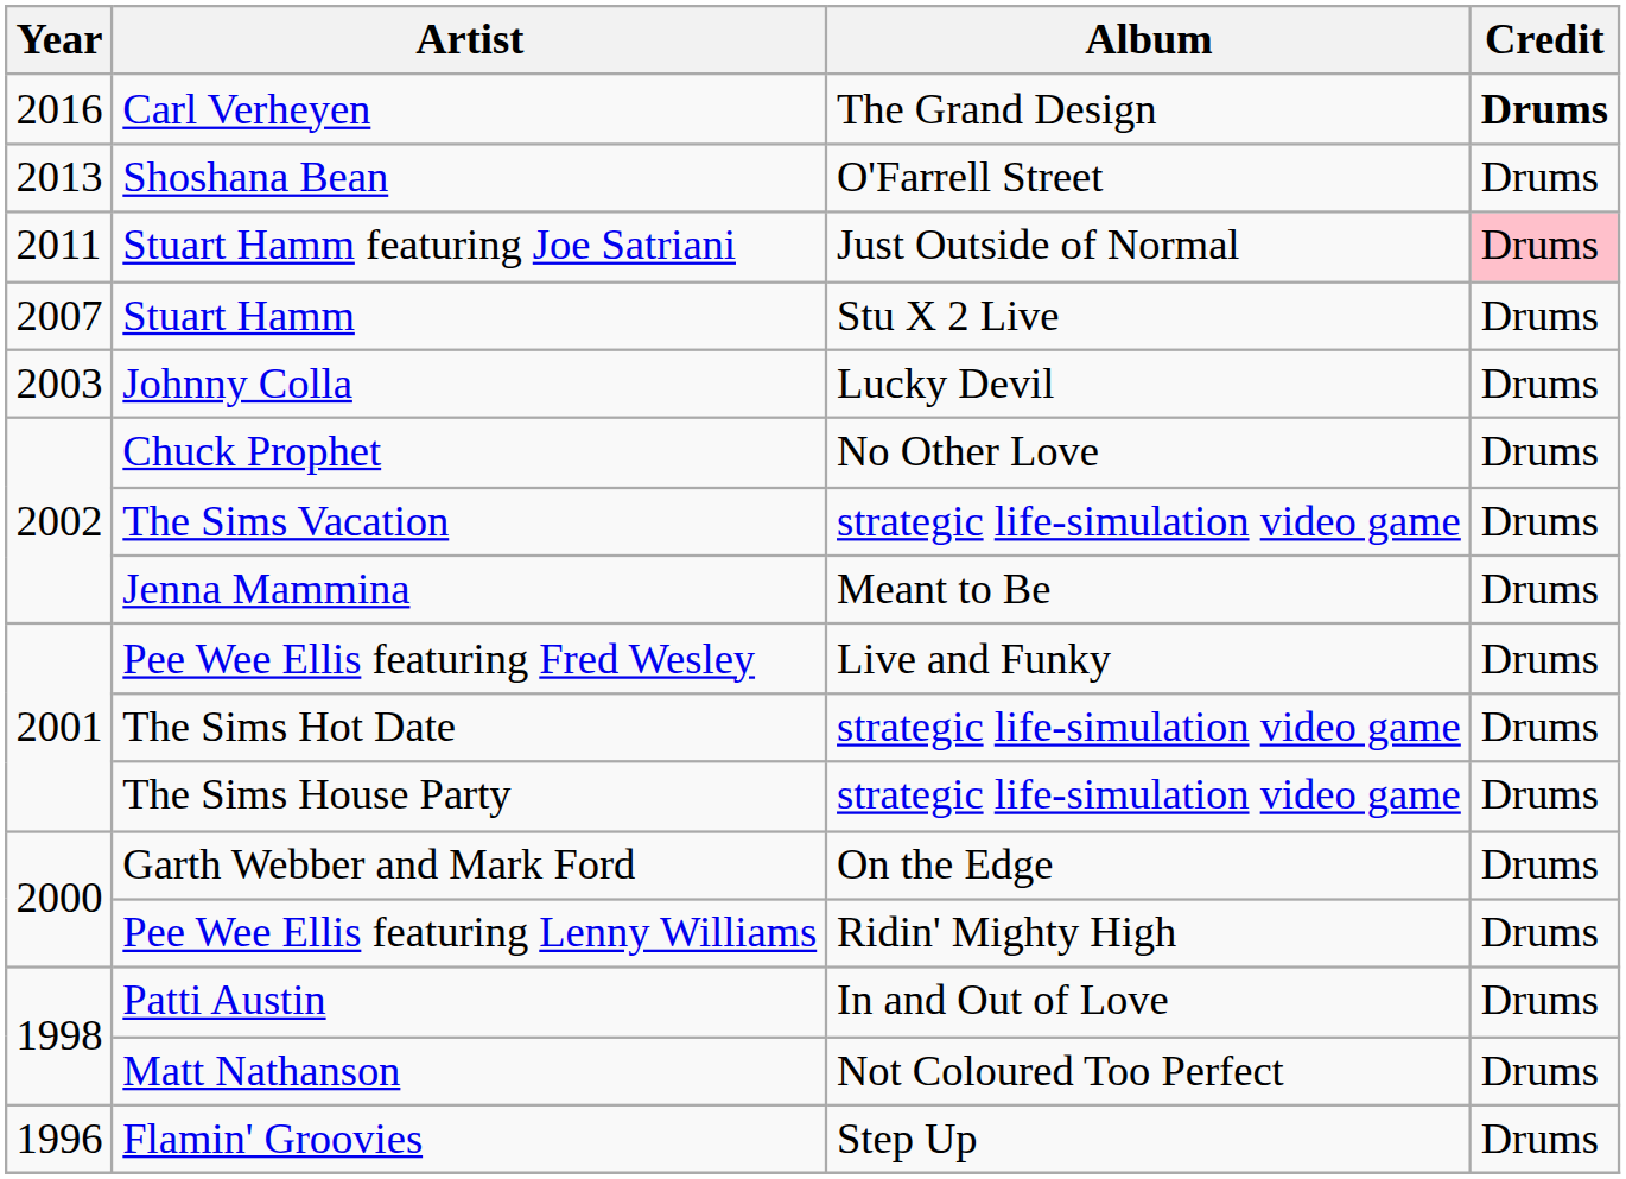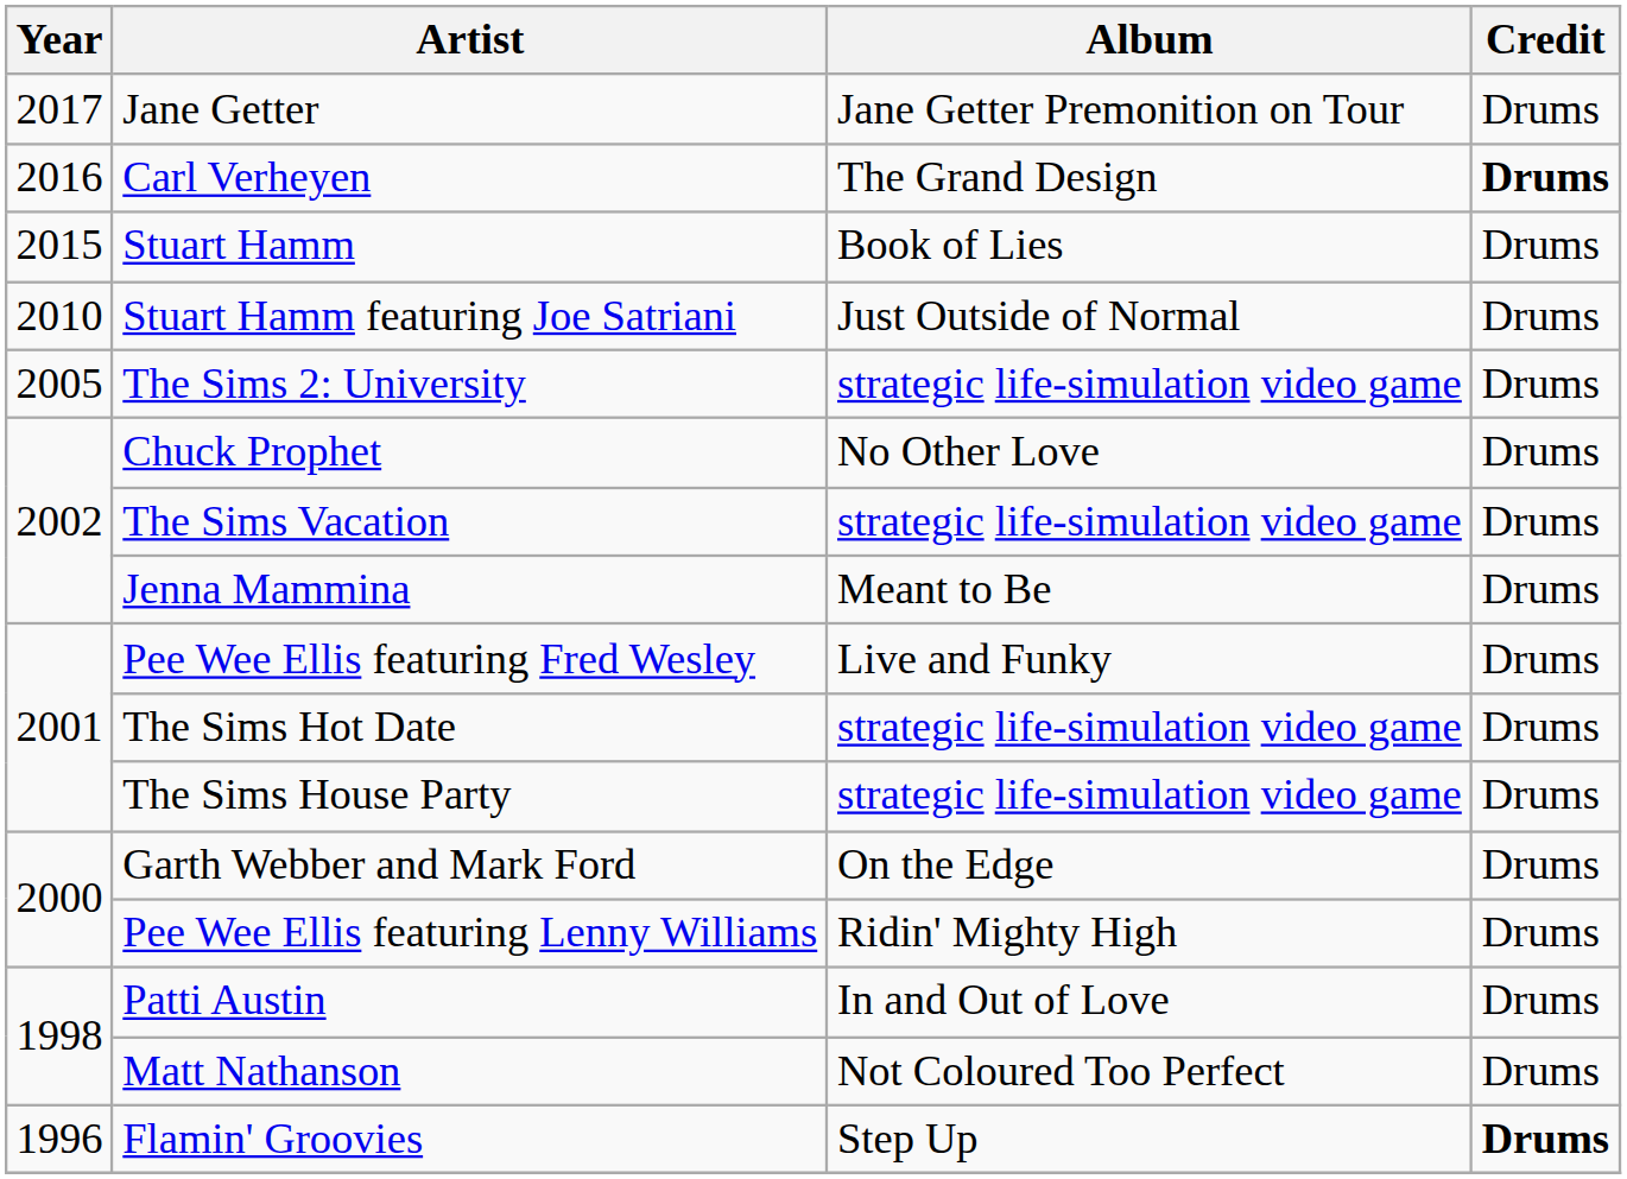+ row: 2017 | Jane Getter | Jane Getter Premonition on Tour | Drums
+ row: 2015 | Stuart Hamm | Book of Lies | Drums
- row: 2013 | Shoshana Bean | O'Farrell Street | Drums
Stuart Hamm featuring Joe Satriani | Year: 2011 -> 2010
Stuart Hamm featuring Joe Satriani | Credit: pink background -> no background
- row: 2007 | Stuart Hamm | Stu X 2 Live | Drums
+ row: 2005 | The Sims 2: University | strategic life-simulation video game | Drums
- row: 2003 | Johnny Colla | Lucky Devil | Drums
Flamin' Groovies | Credit: normal -> bold
